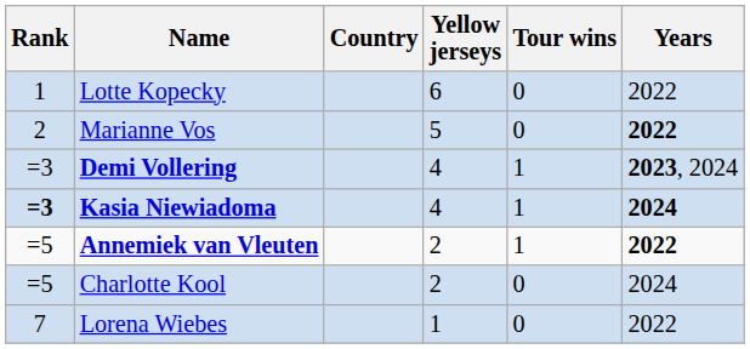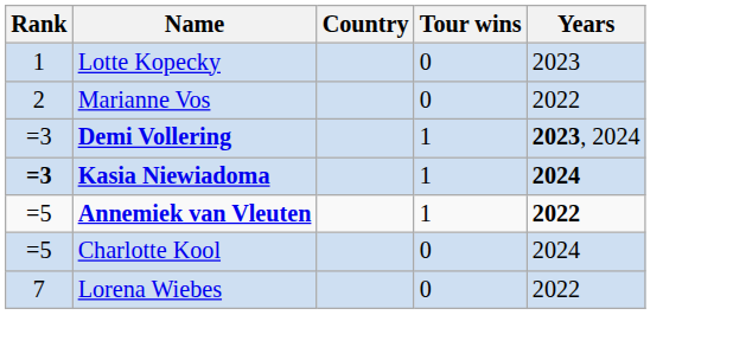- column: Yellow jerseys | 6 | 5 | 4 | 4 | 2 | 2 | 1
Lotte Kopecky | Years: 2022 -> 2023
Marianne Vos | Years: bold -> normal
